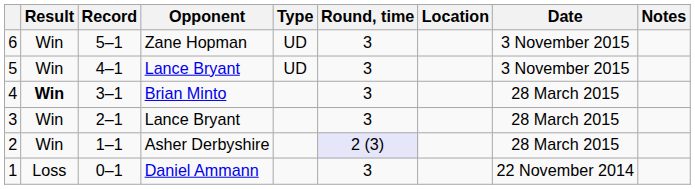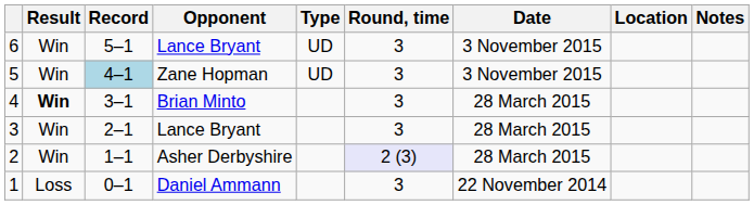columns swapped: Date <-> Location
6 | Opponent: Zane Hopman -> Lance Bryant
5 | Record: no background -> lightblue background
5 | Opponent: Lance Bryant -> Zane Hopman
